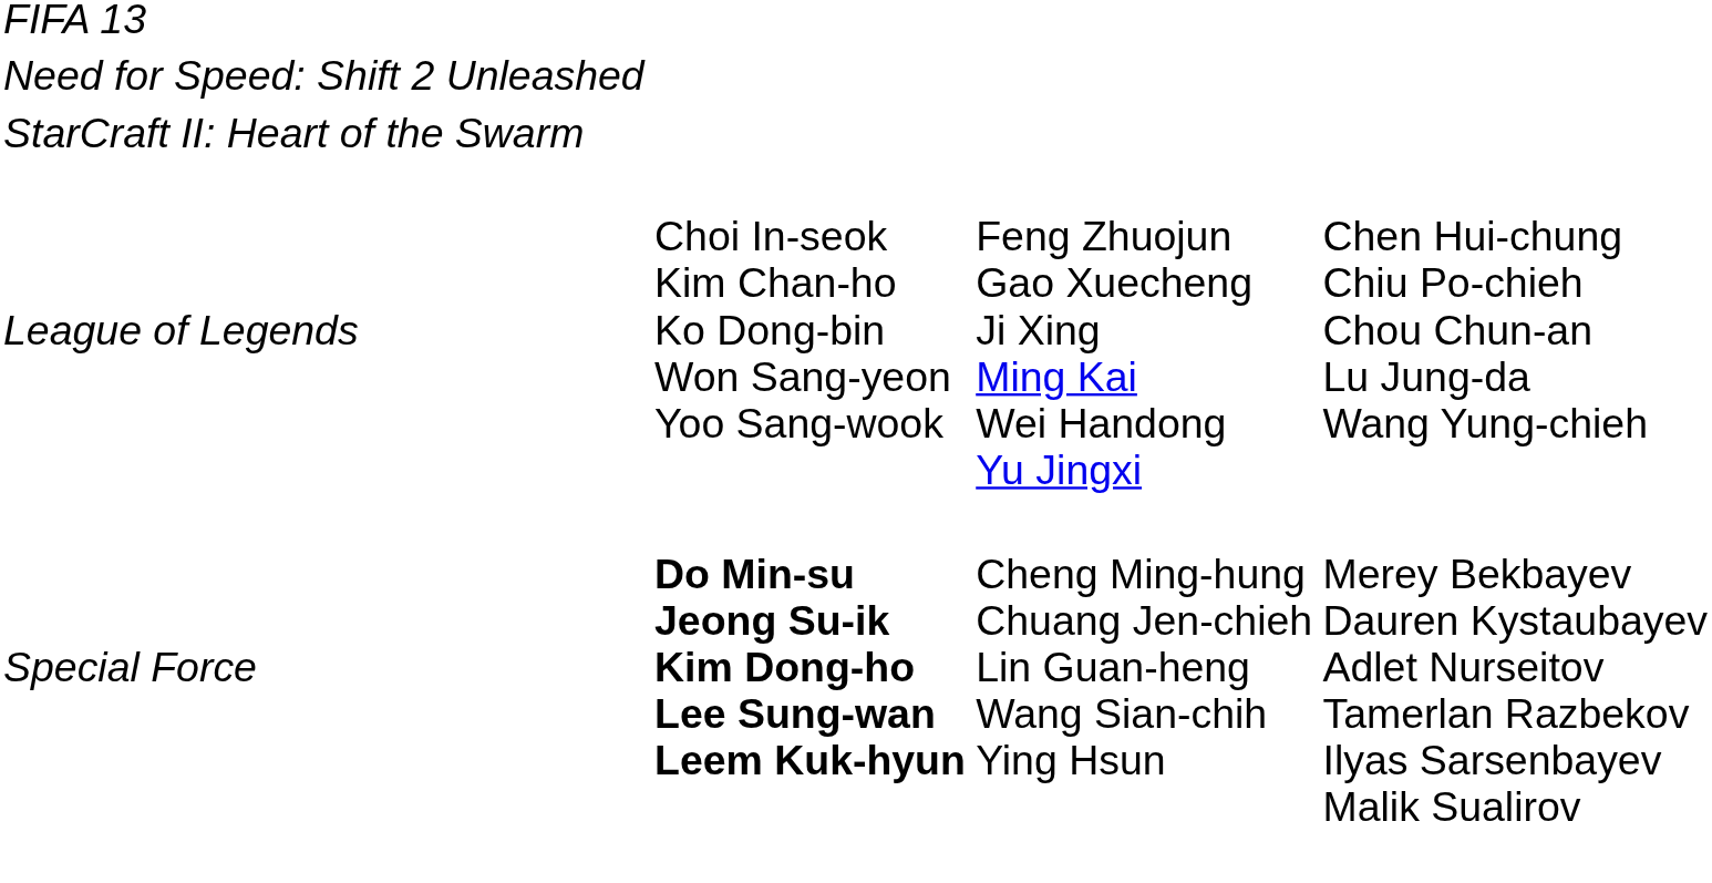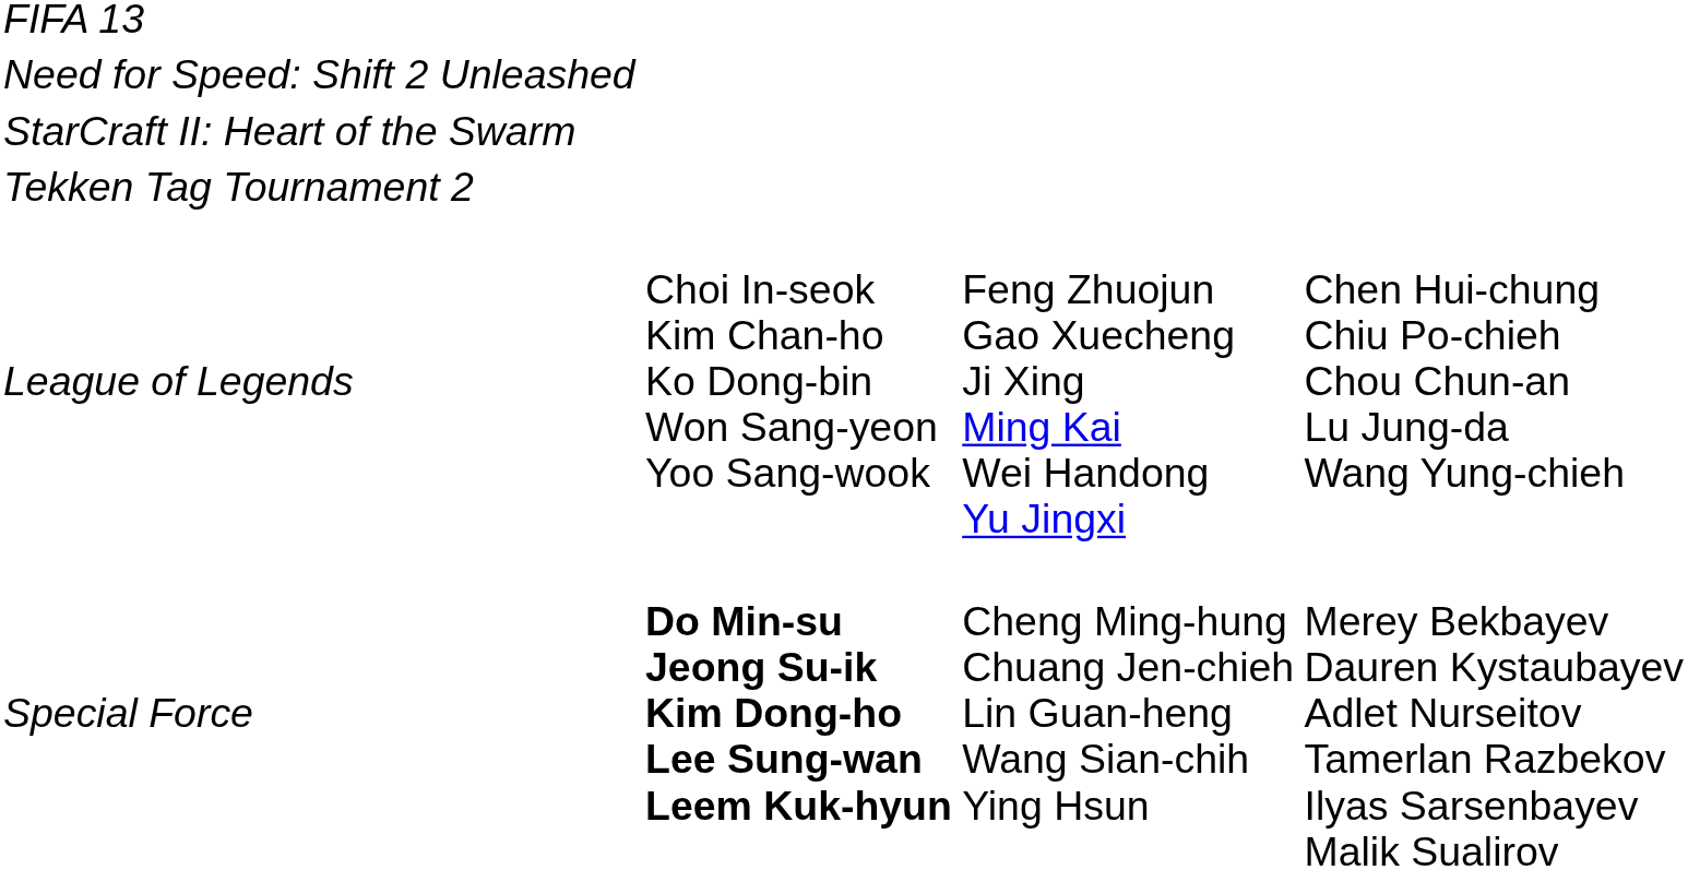+ row: Tekken Tag Tournament 2
